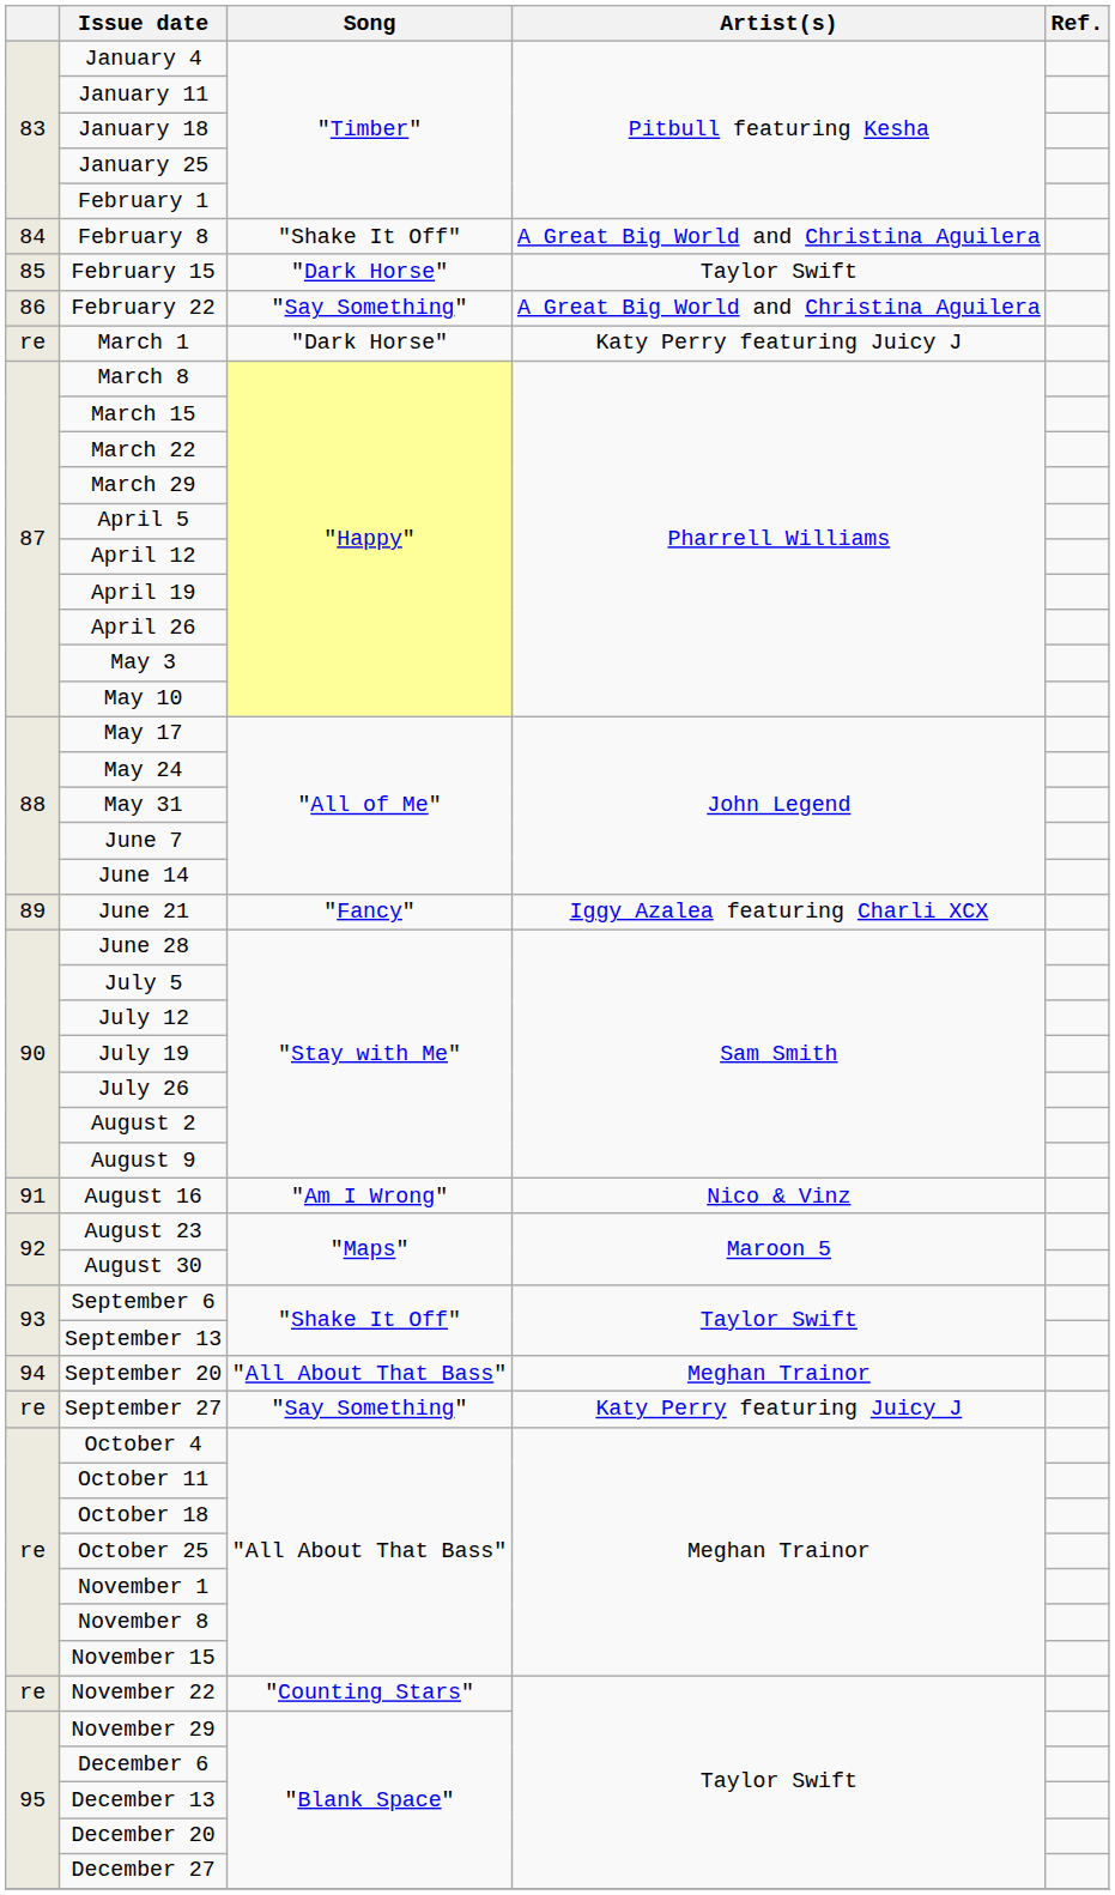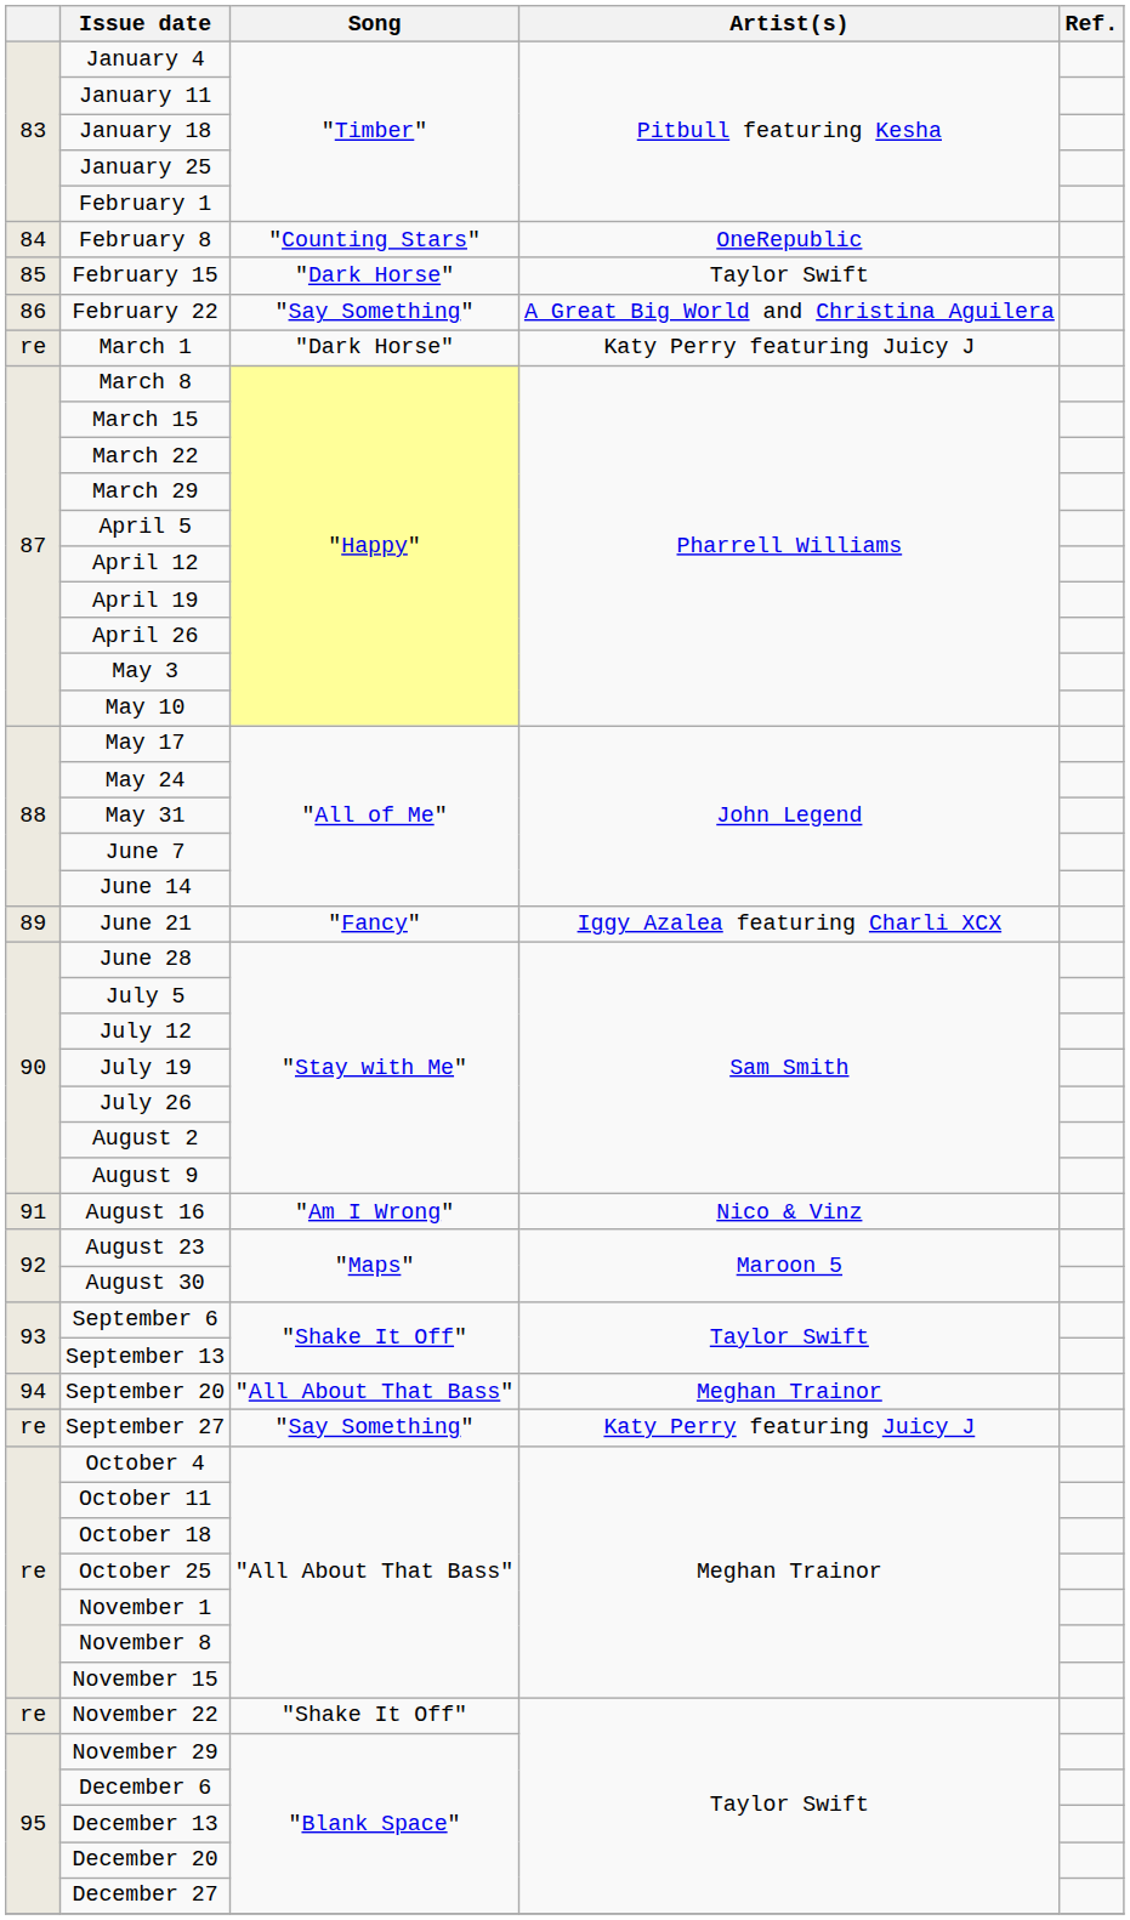February 8 | Song: "Shake It Off" -> "Counting Stars"
February 8 | Artist(s): A Great Big World and Christina Aguilera -> OneRepublic
November 22 | Song: "Counting Stars" -> "Shake It Off"
